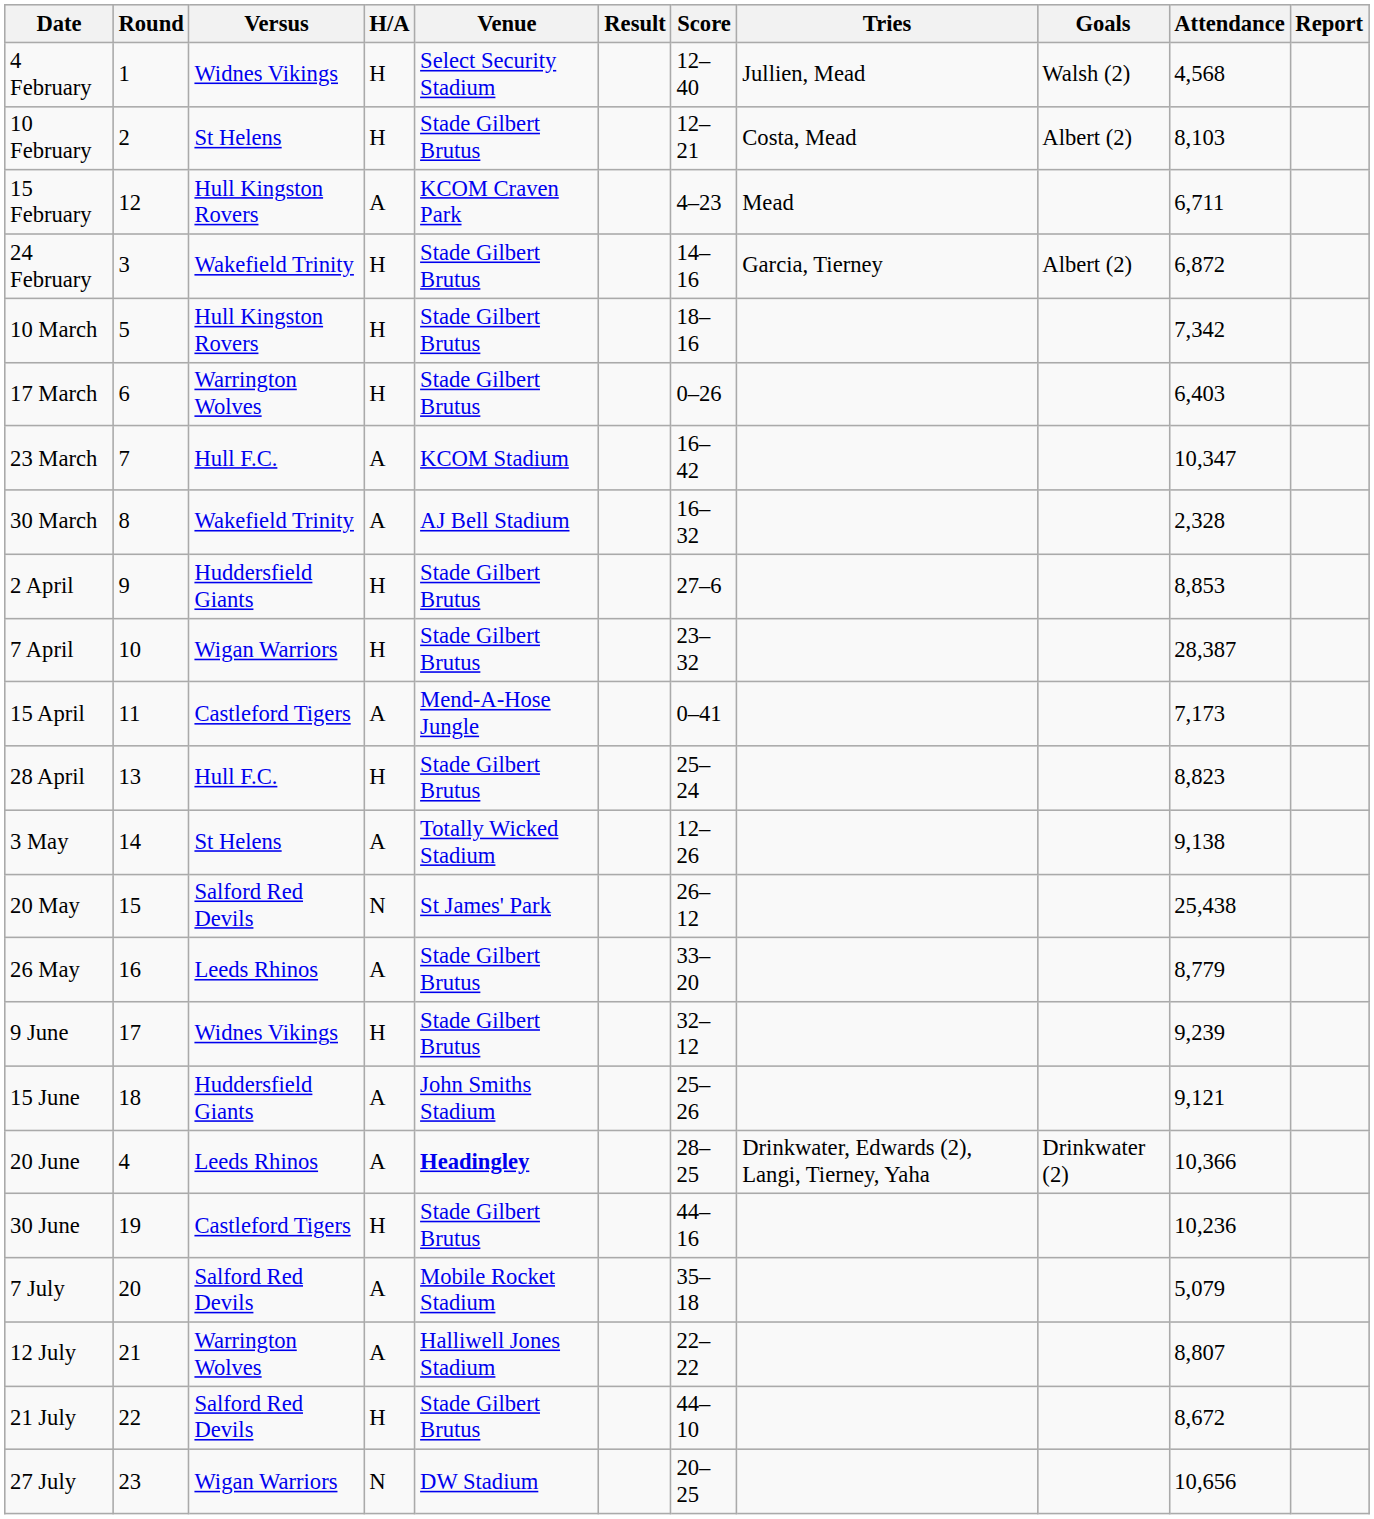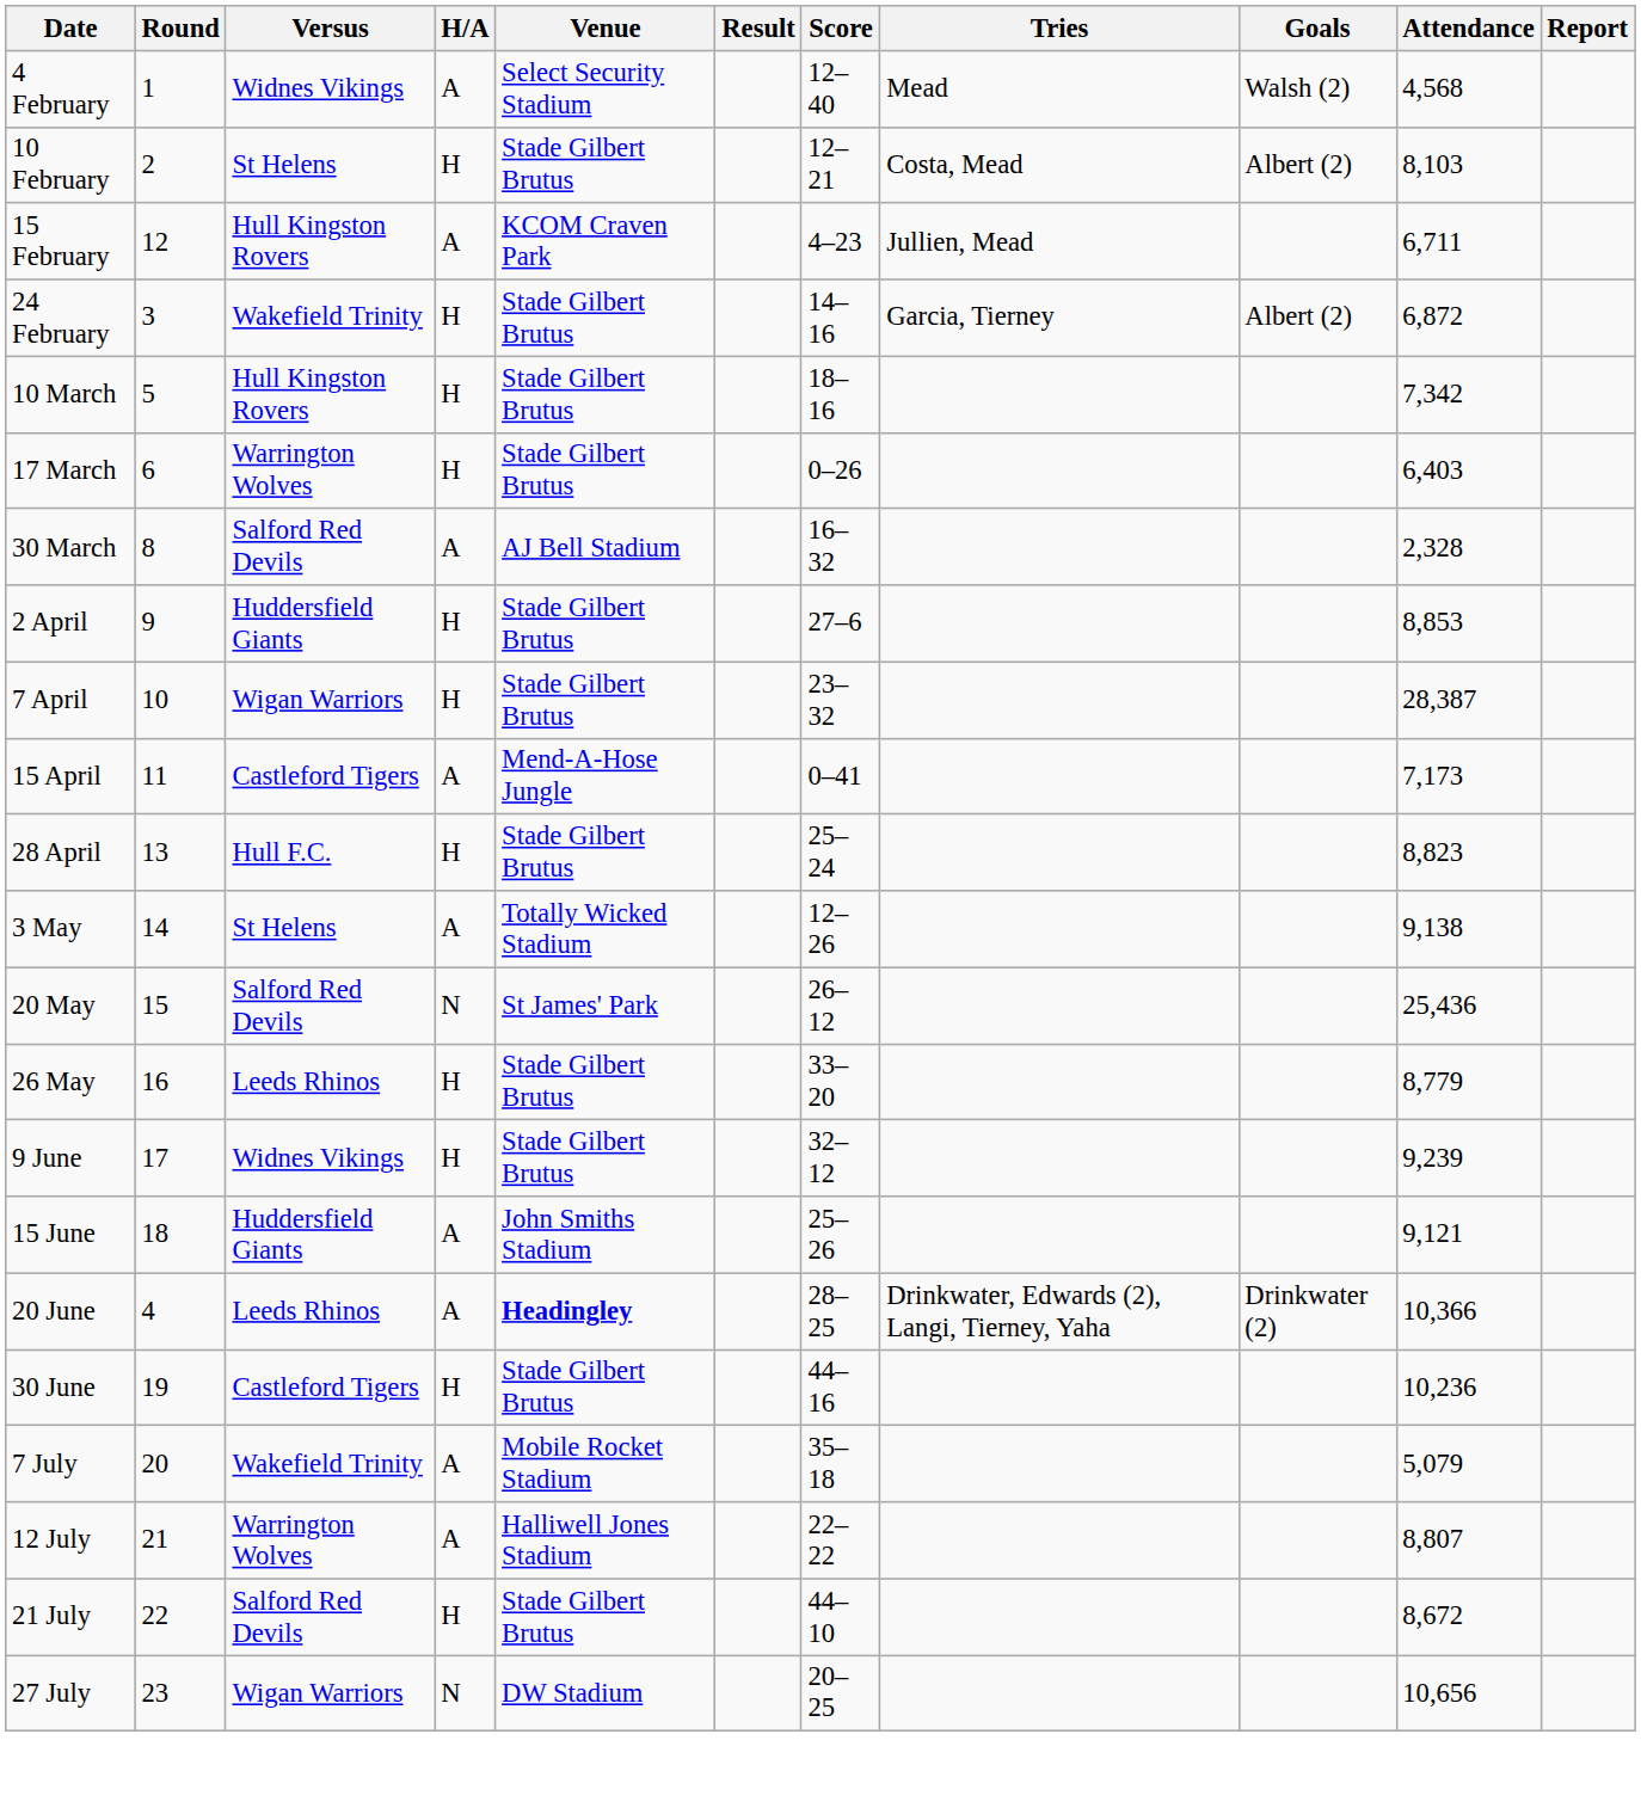4 February | H/A: H -> A
4 February | Tries: Jullien, Mead -> Mead
15 February | Tries: Mead -> Jullien, Mead
- row: 23 March | 7 | Hull F.C. | A | KCOM Stadium | 16–42 | 10,347
30 March | Versus: Wakefield Trinity -> Salford Red Devils
20 May | Attendance: 25,438 -> 25,436
26 May | H/A: A -> H
7 July | Versus: Salford Red Devils -> Wakefield Trinity
